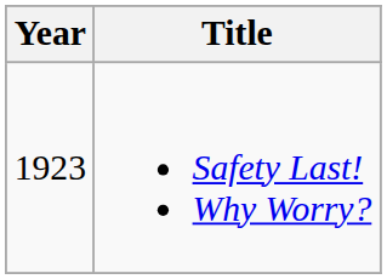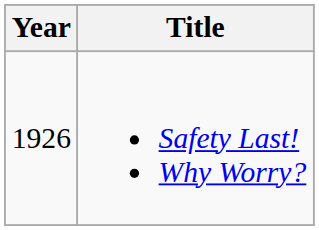Safety Last! Why Worry? | Year: 1923 -> 1926
